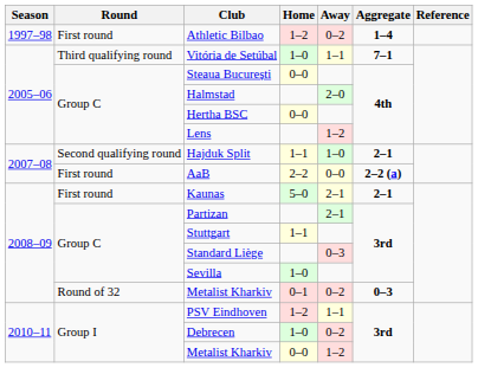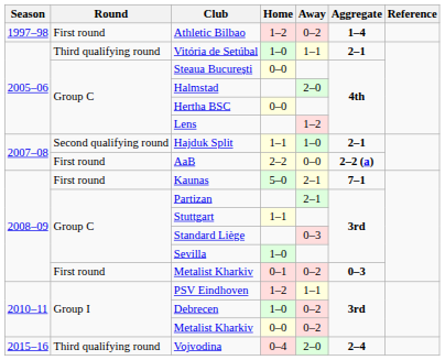Vitória de Setúbal | Aggregate: 7–1 -> 2–1
Kaunas | Aggregate: 2–1 -> 7–1
Metalist Kharkiv / 0–1 | Round: Round of 32 -> First round
Metalist Kharkiv / 0–0 | Away: 1–2 -> 0–2
+ row: 2015–16 | Third qualifying round | Vojvodina | 0–4 | 2–0 | 2–4
